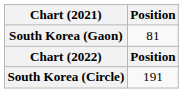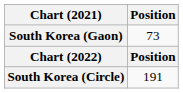South Korea (Gaon) | Position: 81 -> 73
